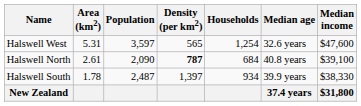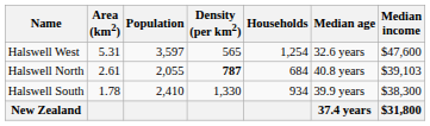Halswell North | Population: 2,090 -> 2,055
Halswell North | Median income: $39,100 -> $39,103
Halswell South | Population: 2,487 -> 2,410
Halswell South | Density (per km2): 1,397 -> 1,330
Halswell South | Median income: $38,330 -> $38,300
